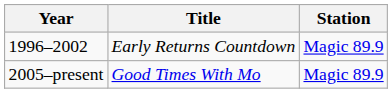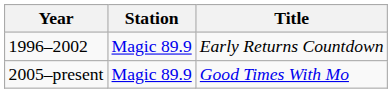columns swapped: Title <-> Station
